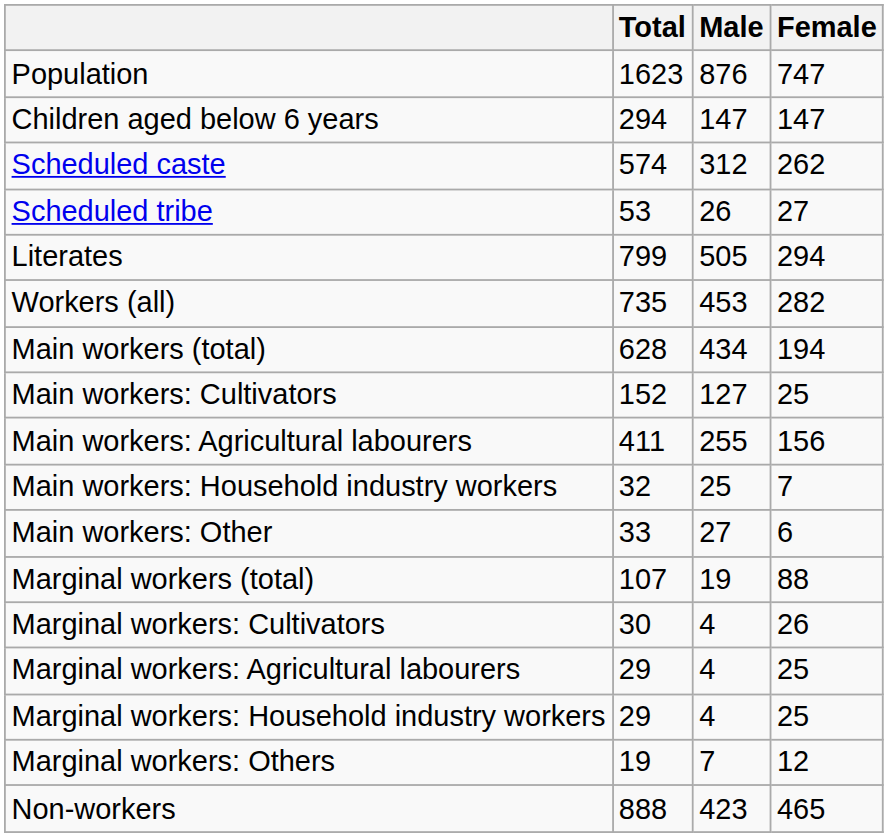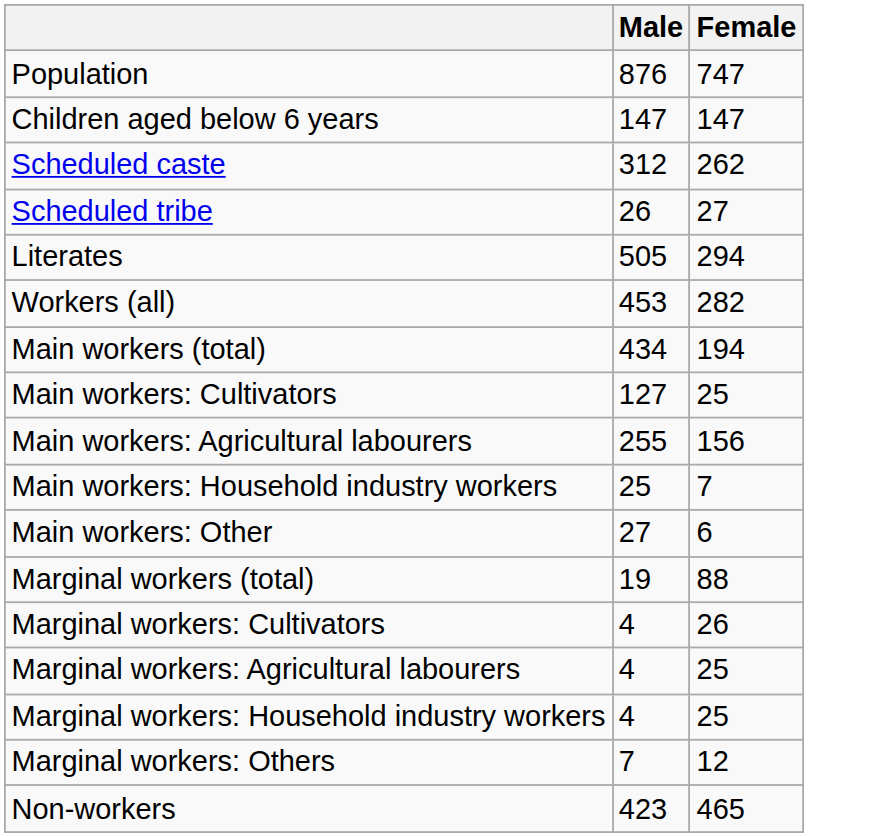- column: Total | 1623 | 294 | 574 | 53 | 799 | 735 | 628 | 152 | 411 | 32 | 33 | 107 | 30 | 29 | 29 | 19 | 888
